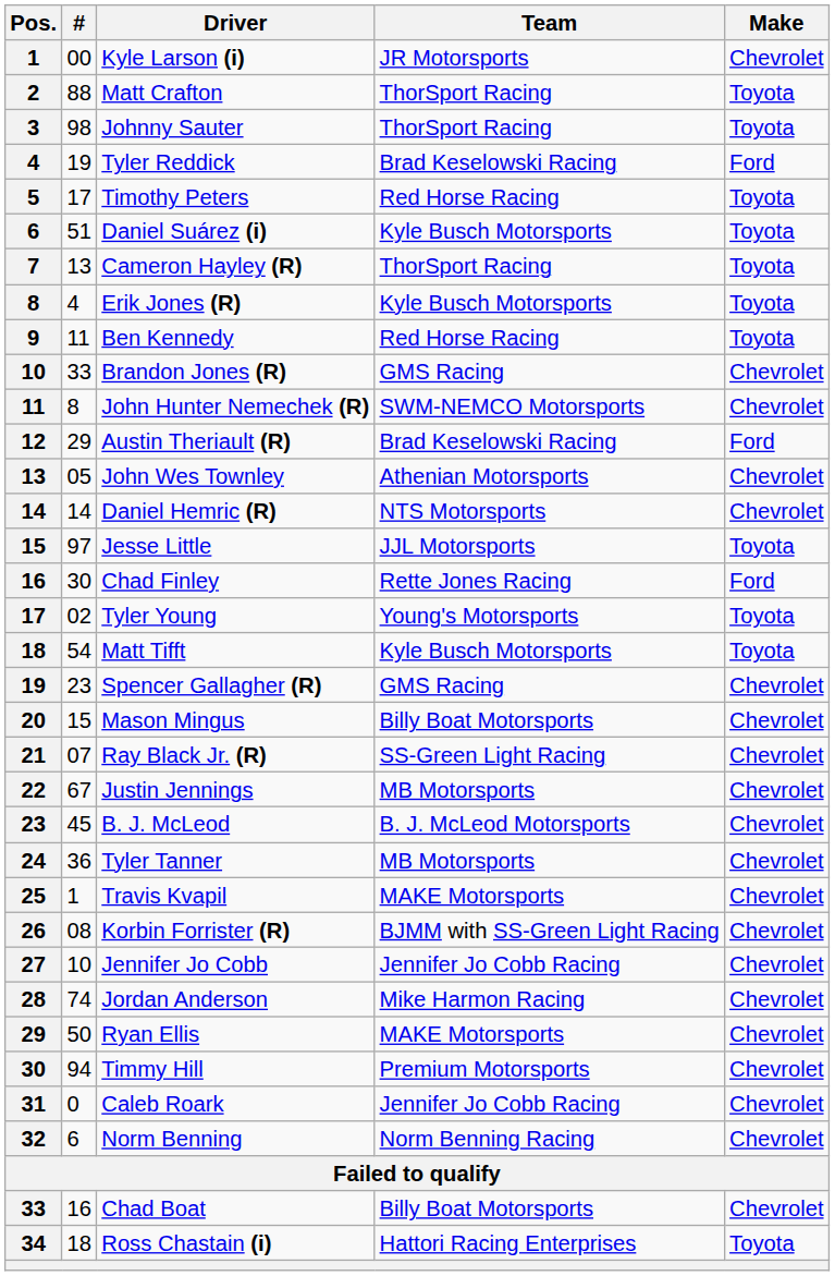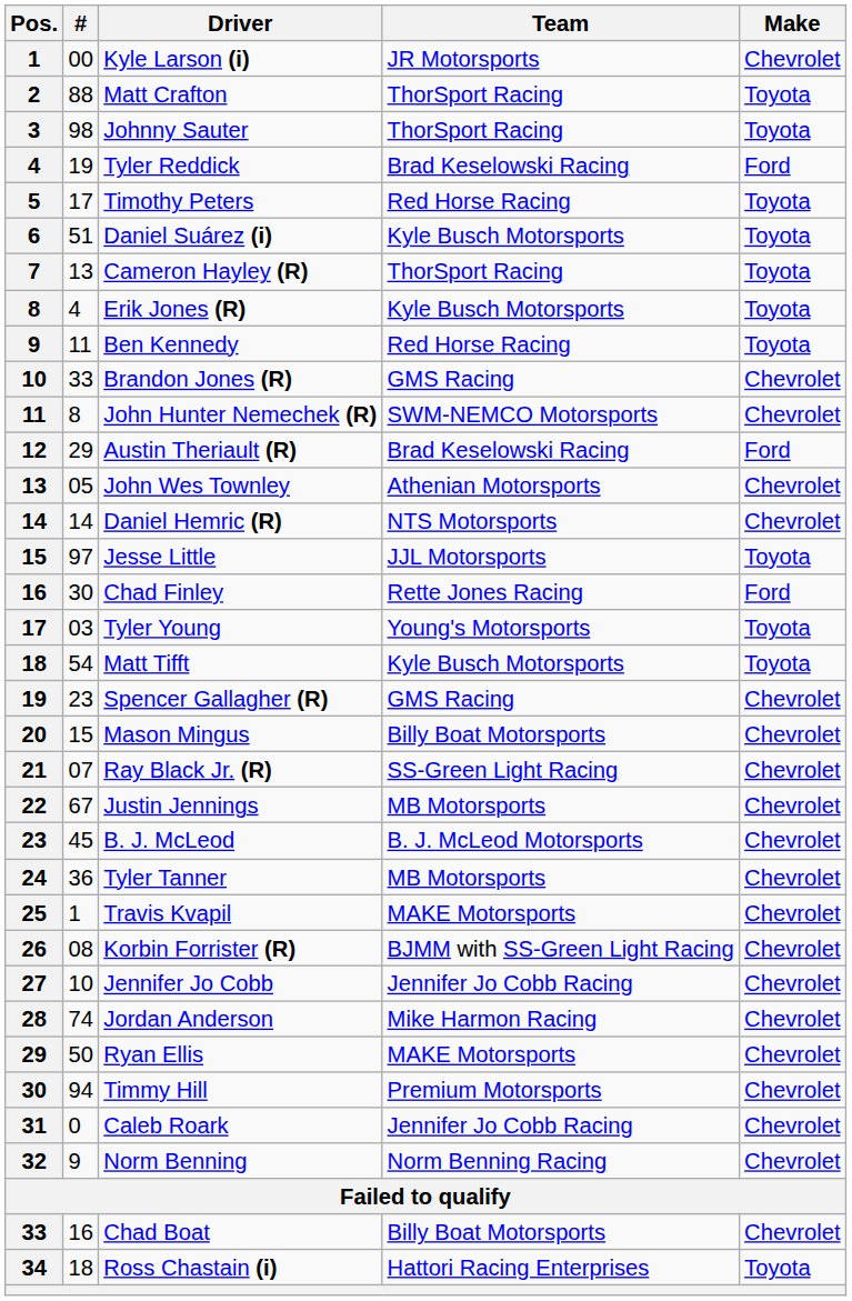Tyler Young | #: 02 -> 03
Norm Benning | #: 6 -> 9
